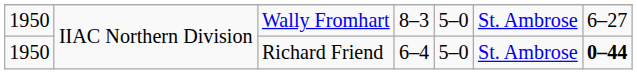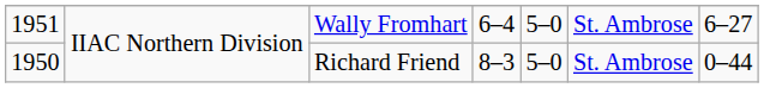Wally Fromhart | column 1: 1950 -> 1951
Wally Fromhart | column 4: 8–3 -> 6–4
Richard Friend | column 4: 6–4 -> 8–3
Richard Friend | column 7: bold -> normal
